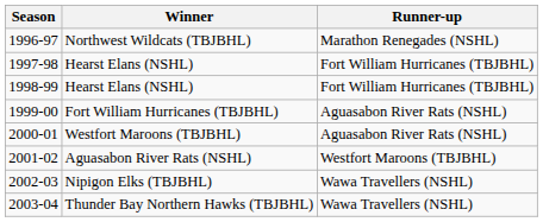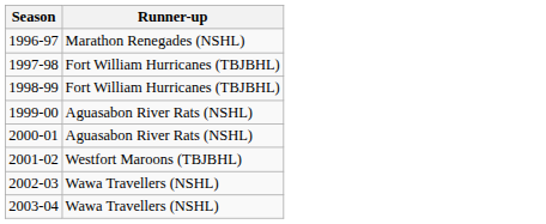- column: Winner | Northwest Wildcats (TBJBHL) | Hearst Elans (NSHL) | Hearst Elans (NSHL) | Fort William Hurricanes (TBJBHL) | Westfort Maroons (TBJBHL) | Aguasabon River Rats (NSHL) | Nipigon Elks (TBJBHL) | Thunder Bay Northern Hawks (TBJBHL)
